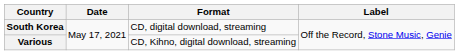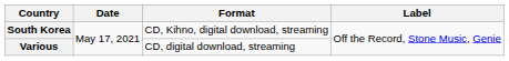South Korea | Format: CD, digital download, streaming -> CD, Kihno, digital download, streaming
Various | Format: CD, Kihno, digital download, streaming -> CD, digital download, streaming
